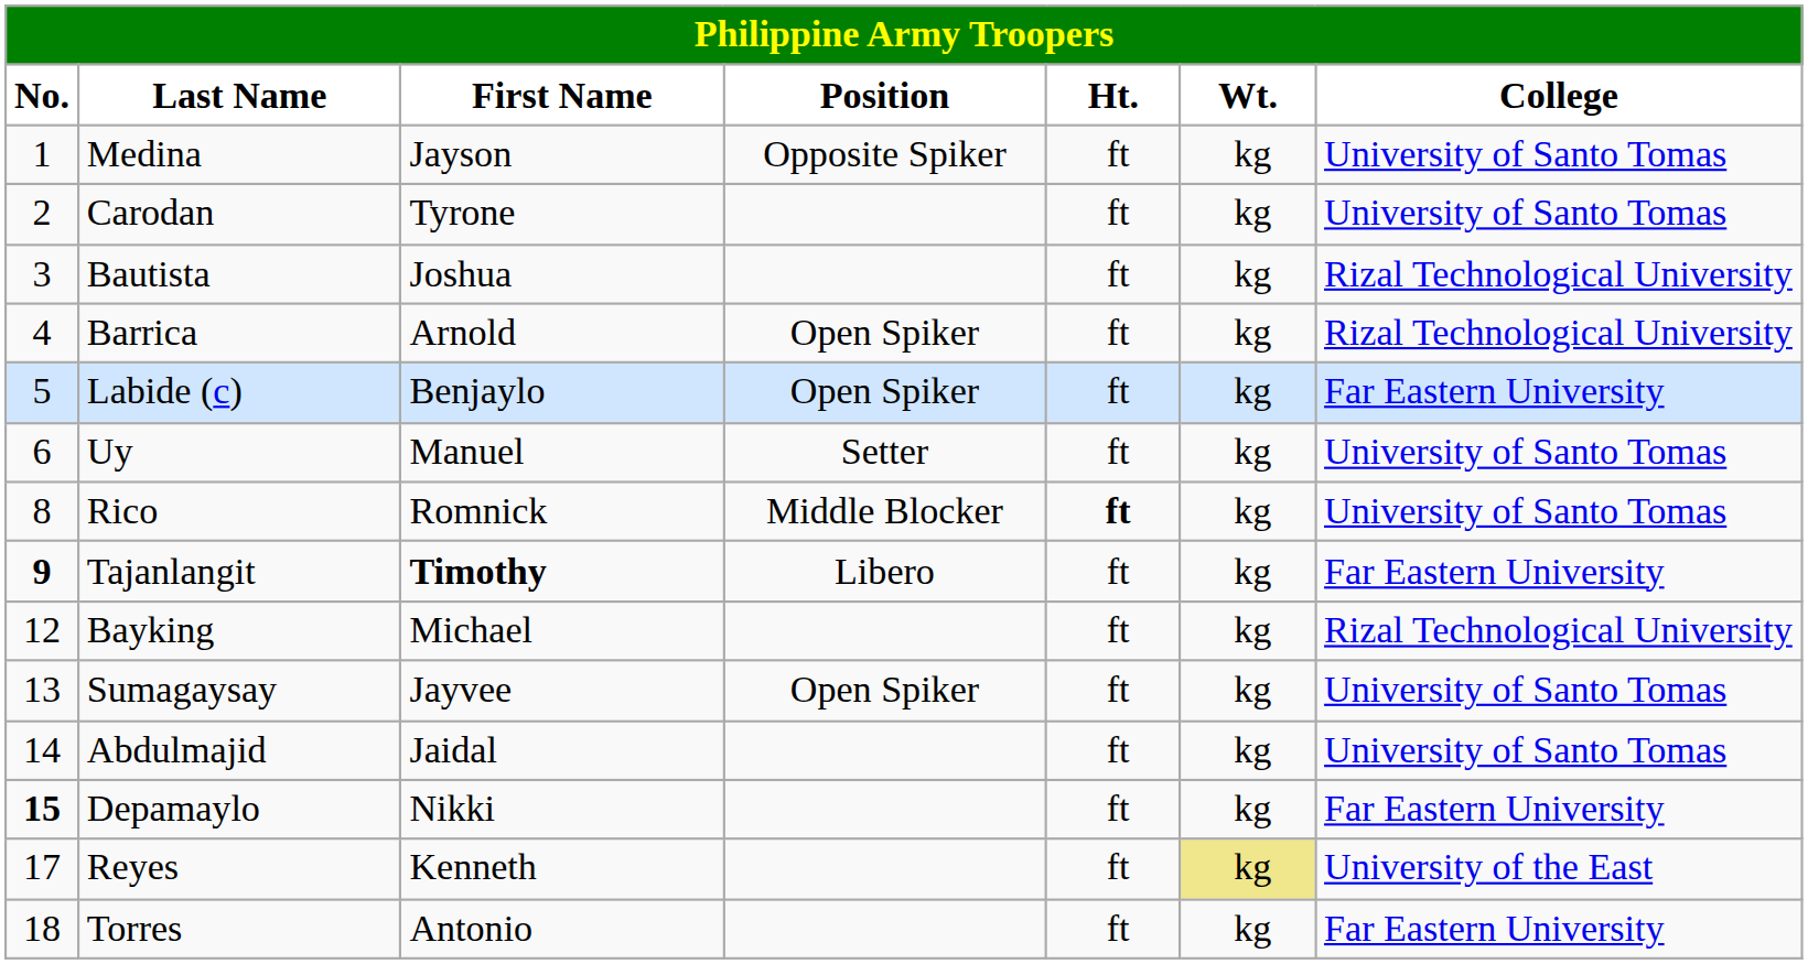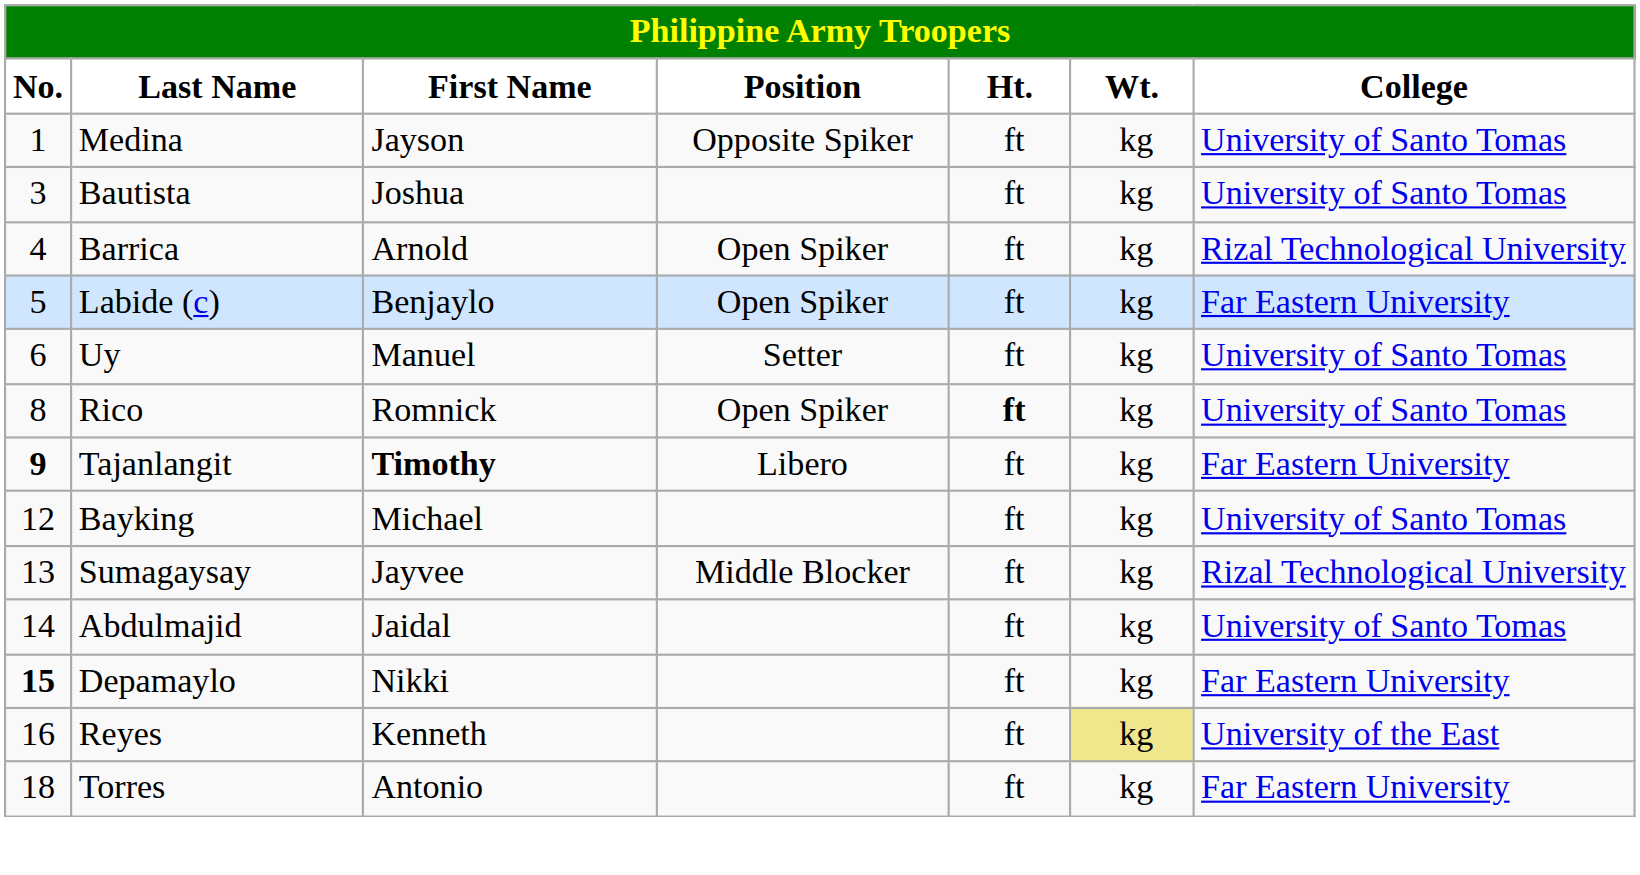- row: 2 | Carodan | Tyrone | ft | kg | University of Santo Tomas
Bautista | College: Rizal Technological University -> University of Santo Tomas
Rico | Position: Middle Blocker -> Open Spiker
Bayking | College: Rizal Technological University -> University of Santo Tomas
Sumagaysay | Position: Open Spiker -> Middle Blocker
Sumagaysay | College: University of Santo Tomas -> Rizal Technological University
Reyes | No.: 17 -> 16
